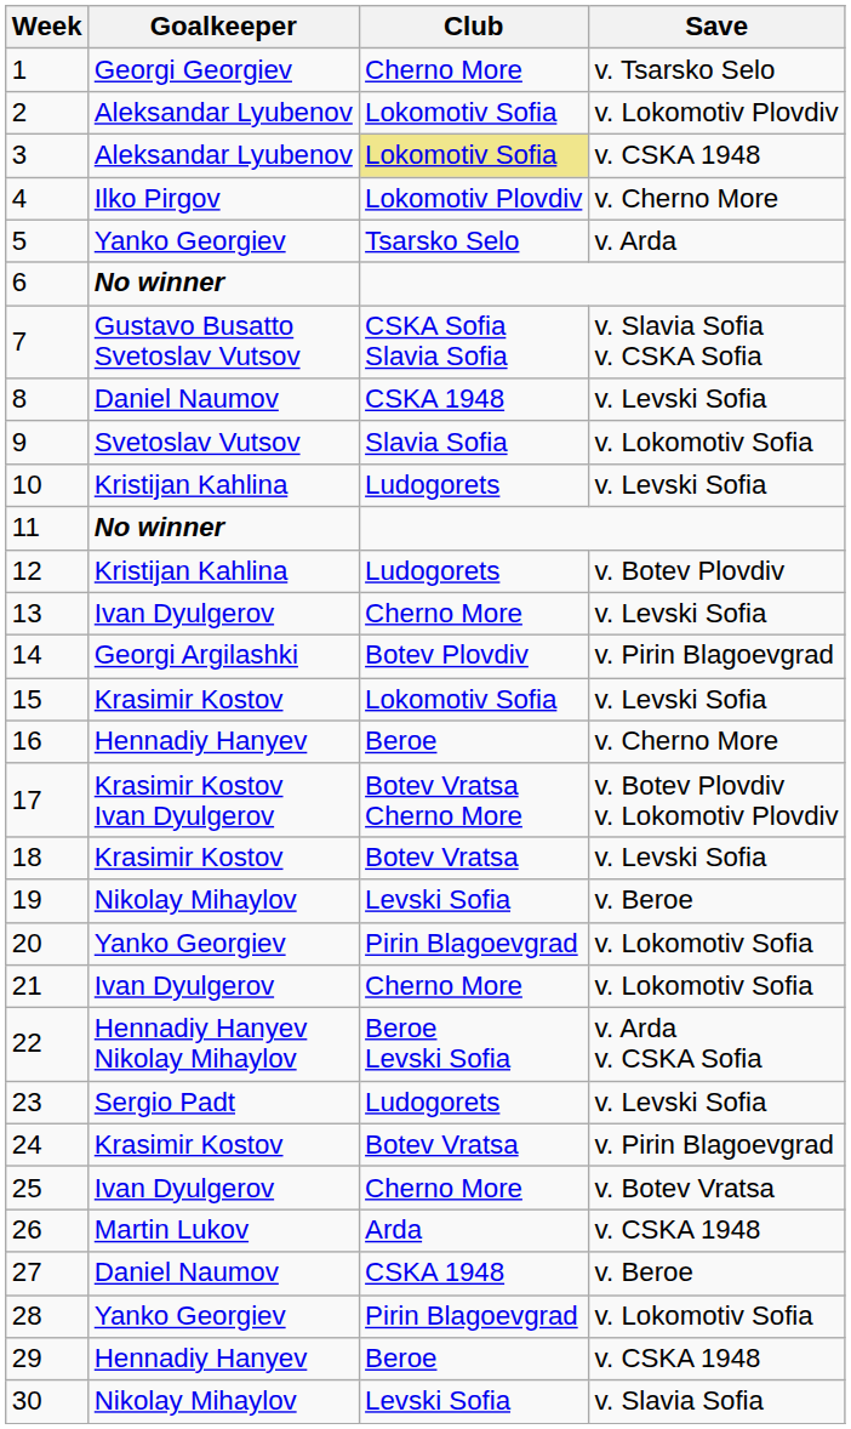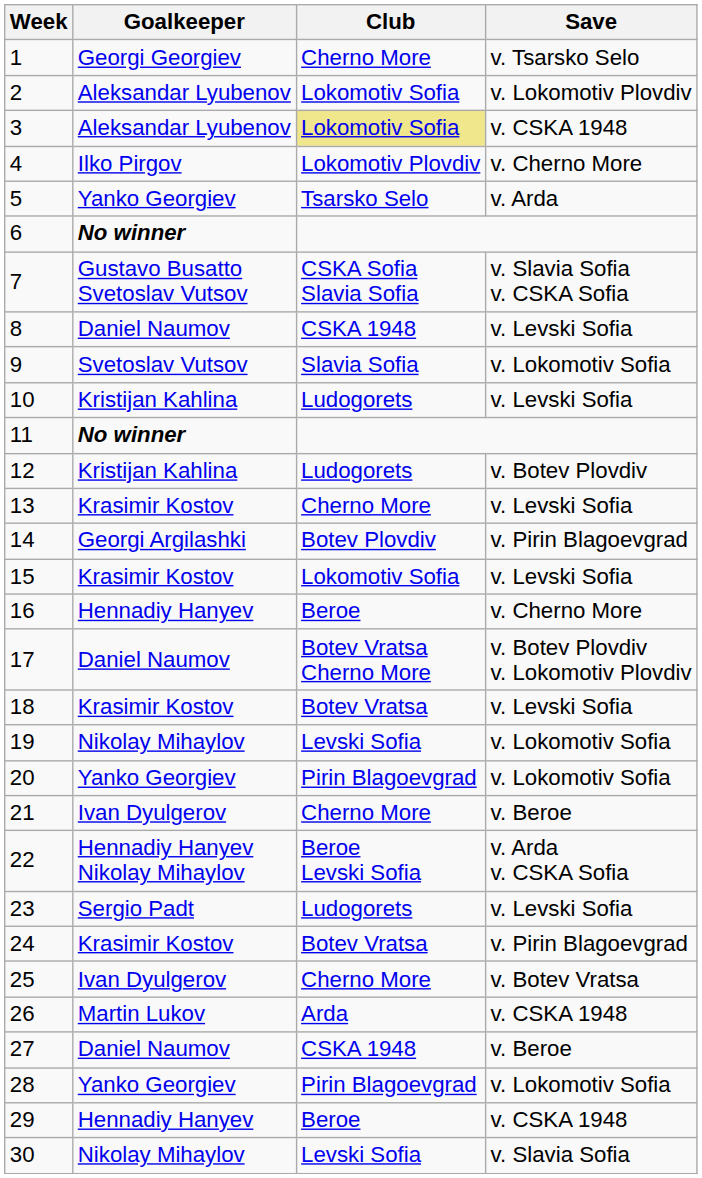13 | Goalkeeper: Ivan Dyulgerov -> Krasimir Kostov
17 | Goalkeeper: Krasimir Kostov Ivan Dyulgerov -> Daniel Naumov
19 | Save: v. Beroe -> v. Lokomotiv Sofia
21 | Save: v. Lokomotiv Sofia -> v. Beroe
